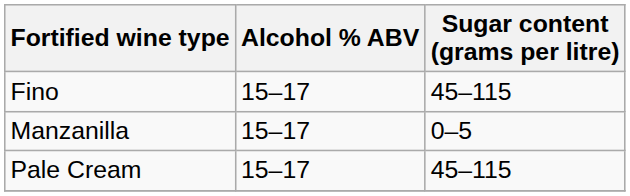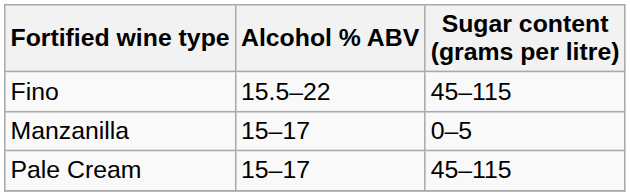Fino | Alcohol % ABV: 15–17 -> 15.5–22
